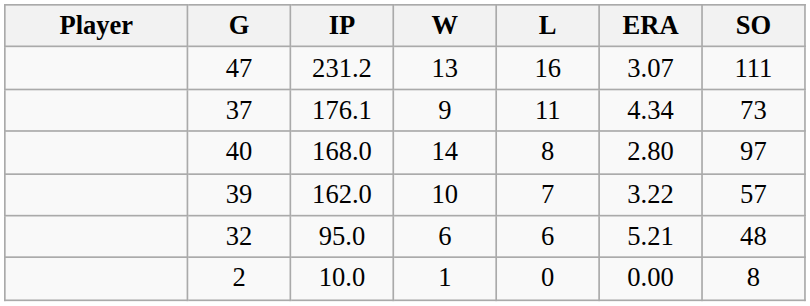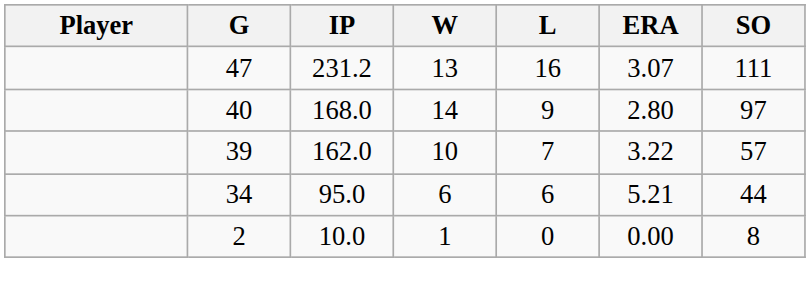- row: 37 | 176.1 | 9 | 11 | 4.34 | 73
168.0 | L: 8 -> 9
95.0 | G: 32 -> 34
95.0 | SO: 48 -> 44
